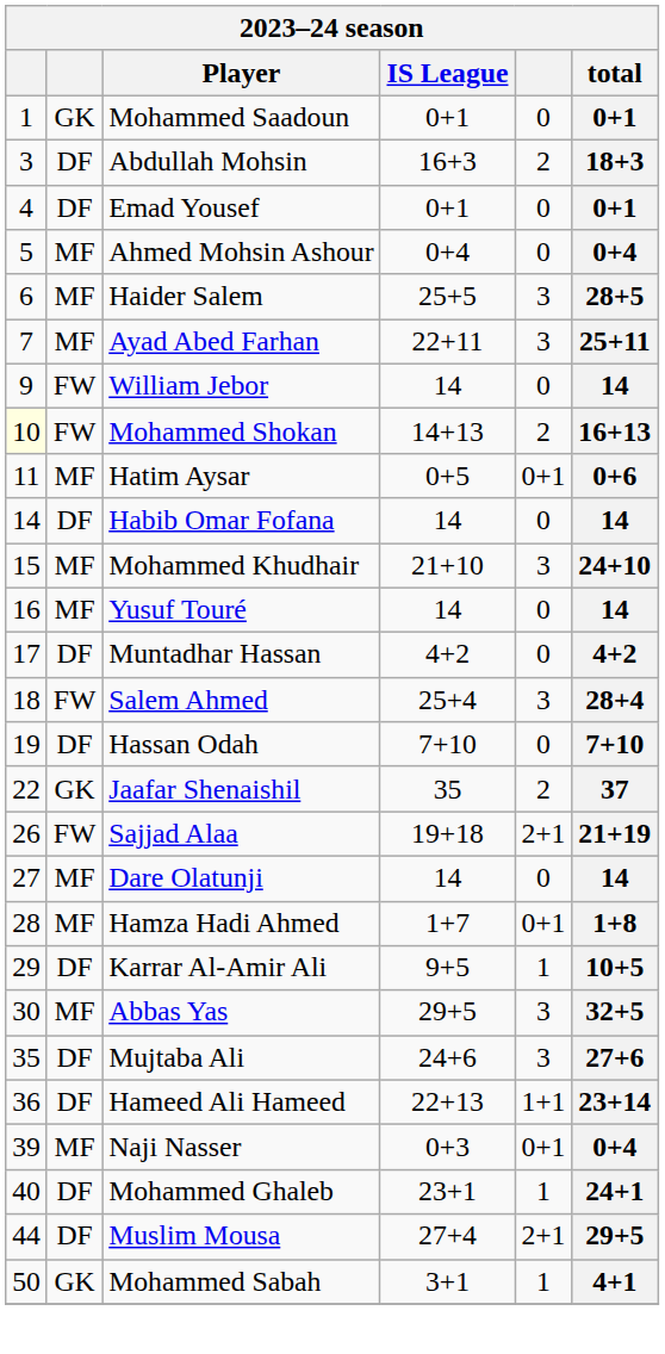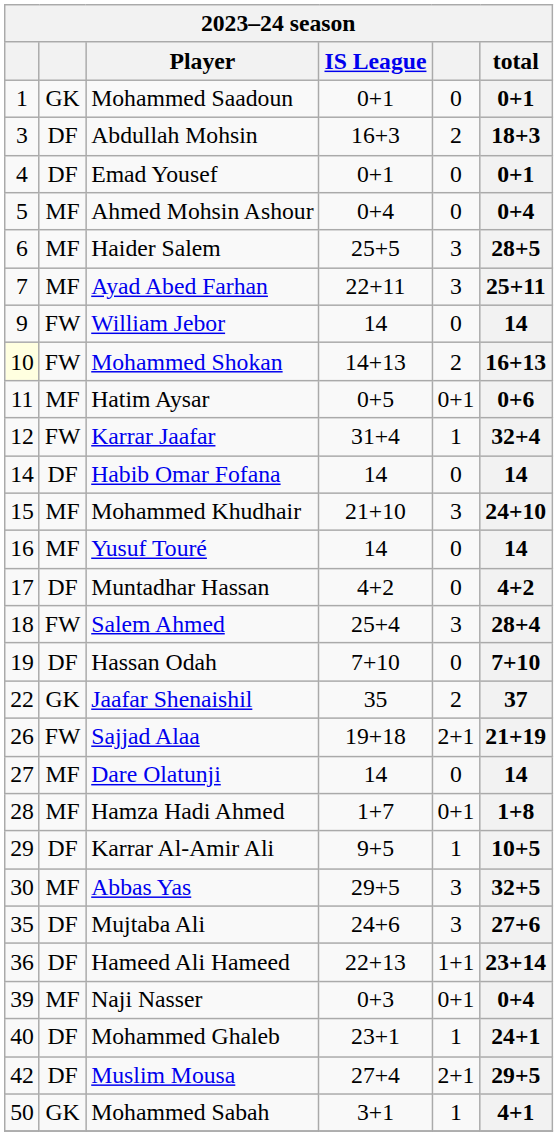+ row: 12 | FW | Karrar Jaafar | 31+4 | 1 | 32+4
Muslim Mousa | column 1: 44 -> 42
